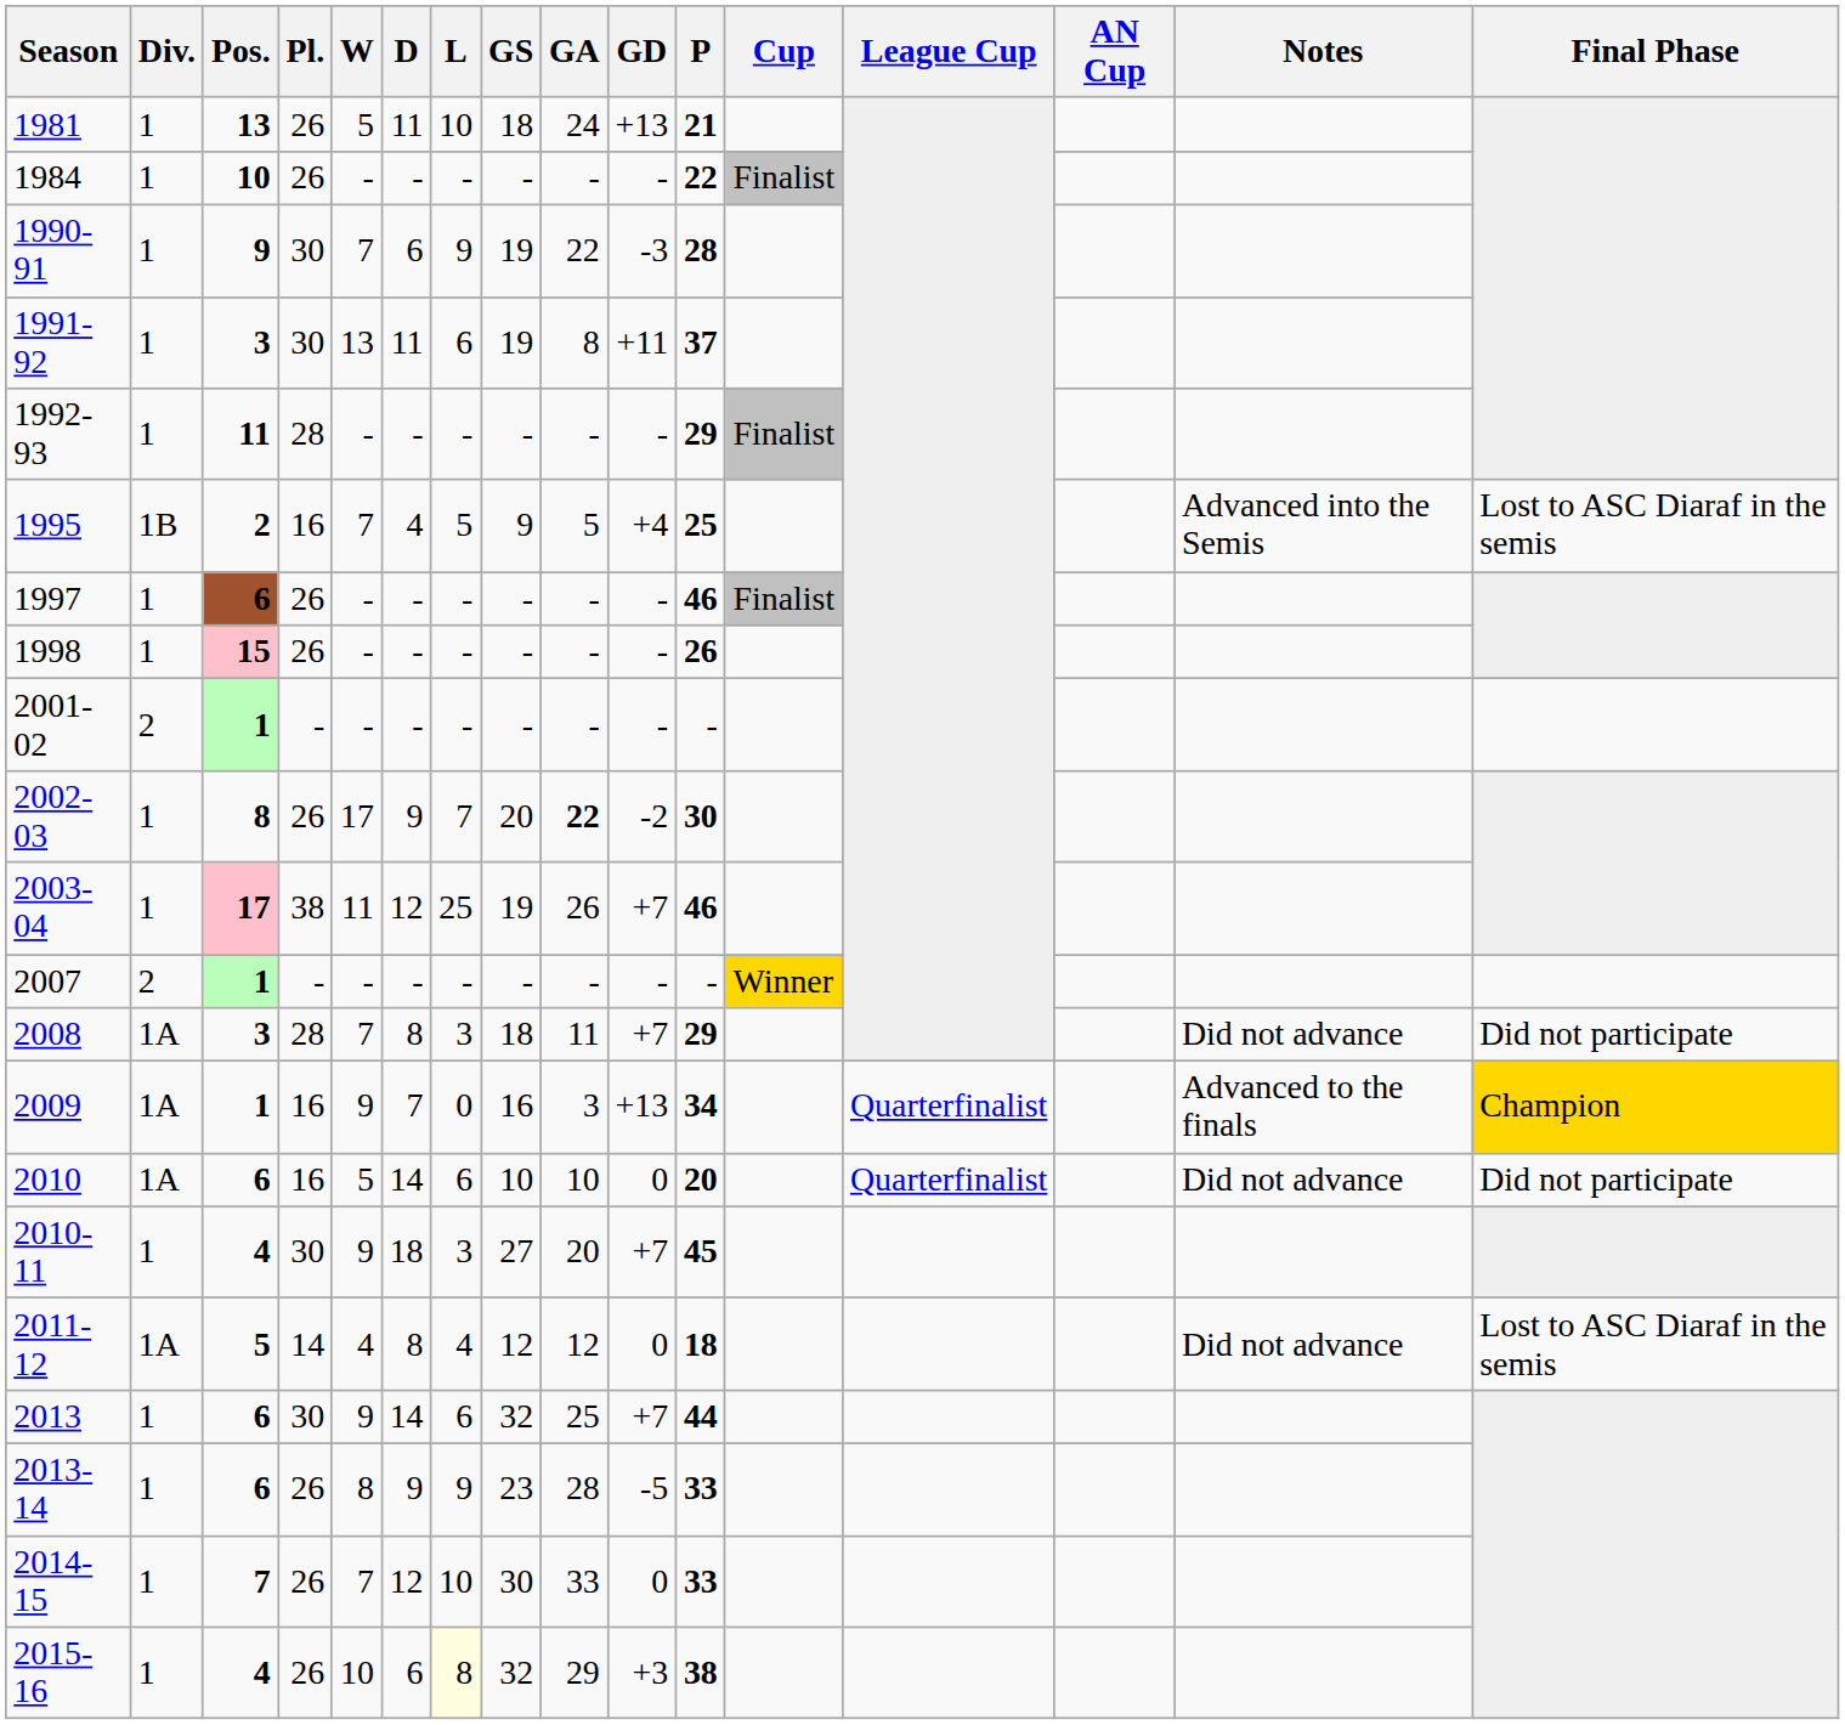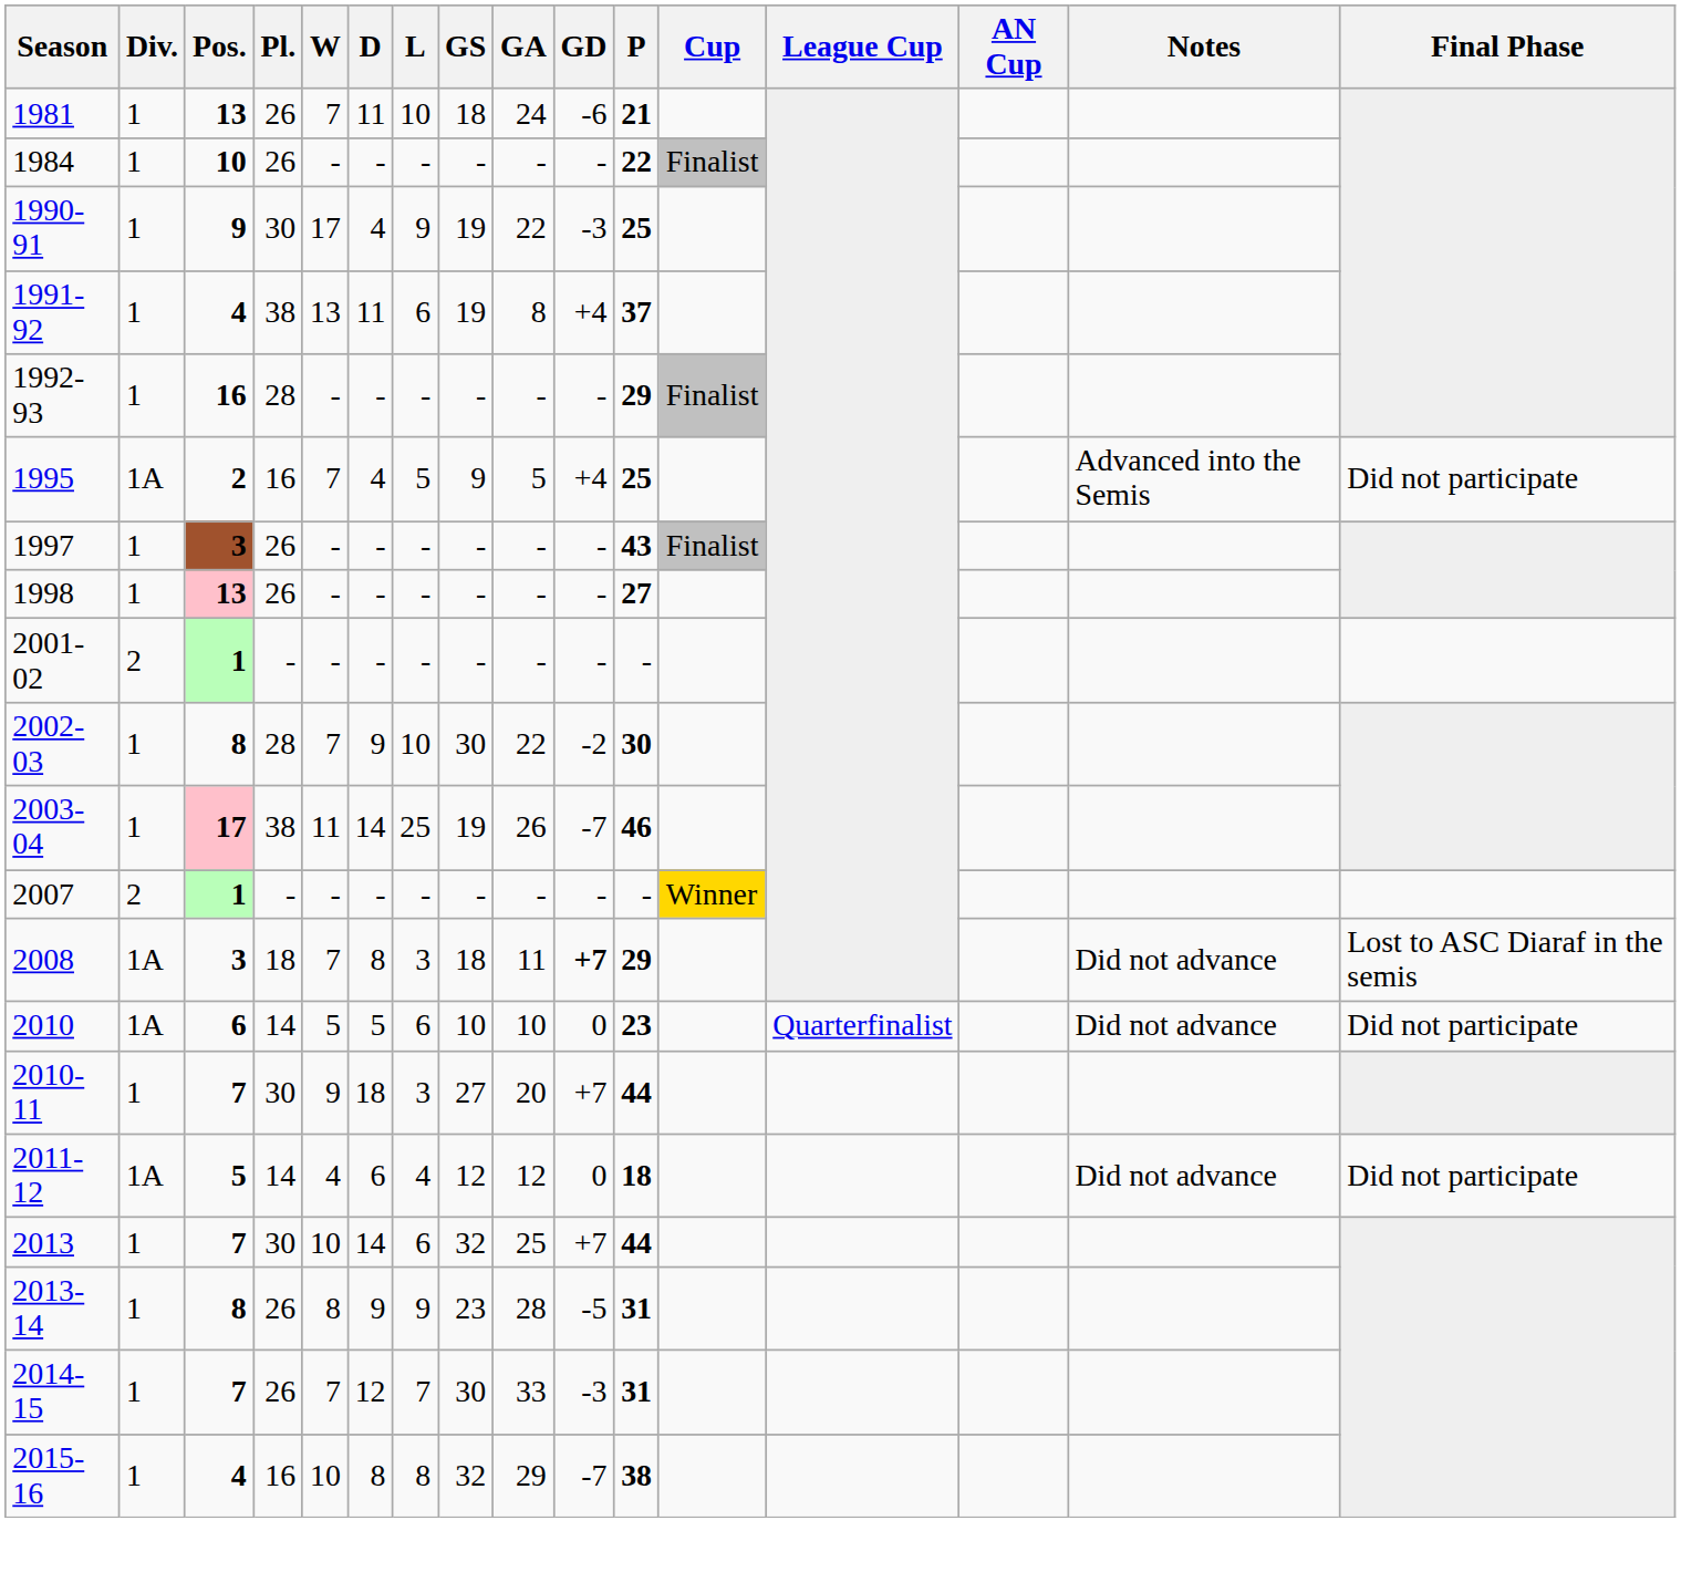1981 | W: 5 -> 7
1981 | GD: +13 -> -6
1990-91 | W: 7 -> 17
1990-91 | D: 6 -> 4
1990-91 | P: 28 -> 25
1991-92 | Pos.: 3 -> 4
1991-92 | Pl.: 30 -> 38
1991-92 | GD: +11 -> +4
1992-93 | Pos.: 11 -> 16
1995 | Div.: 1B -> 1A
1995 | Final Phase: Lost to ASC Diaraf in the semis -> Did not participate
1997 | Pos.: 6 -> 3
1997 | P: 46 -> 43
1998 | Pos.: 15 -> 13
1998 | P: 26 -> 27
2002-03 | Pl.: 26 -> 28
2002-03 | W: 17 -> 7
2002-03 | L: 7 -> 10
2002-03 | GS: 20 -> 30
2002-03 | GA: bold -> normal
2003-04 | D: 12 -> 14
2003-04 | GD: +7 -> -7
2008 | Pl.: 28 -> 18
2008 | GD: normal -> bold
2008 | Final Phase: Did not participate -> Lost to ASC Diaraf in the semis
- row: 2009 | 1A | 1 | 16 | 9 | 7 | 0 | 16 | 3 | +13 | 34 | Quarterfinalist | Advanced to the finals | Champion
2010 | Pl.: 16 -> 14
2010 | D: 14 -> 5
2010 | P: 20 -> 23
2010-11 | Pos.: 4 -> 7
2010-11 | P: 45 -> 44
2011-12 | D: 8 -> 6
2011-12 | Final Phase: Lost to ASC Diaraf in the semis -> Did not participate
2013 | Pos.: 6 -> 7
2013 | W: 9 -> 10
2013-14 | Pos.: 6 -> 8
2013-14 | P: 33 -> 31
2014-15 | L: 10 -> 7
2014-15 | GD: 0 -> -3
2014-15 | P: 33 -> 31
2015-16 | Pl.: 26 -> 16
2015-16 | D: 6 -> 8
2015-16 | L: lightyellow background -> no background
2015-16 | GD: +3 -> -7
